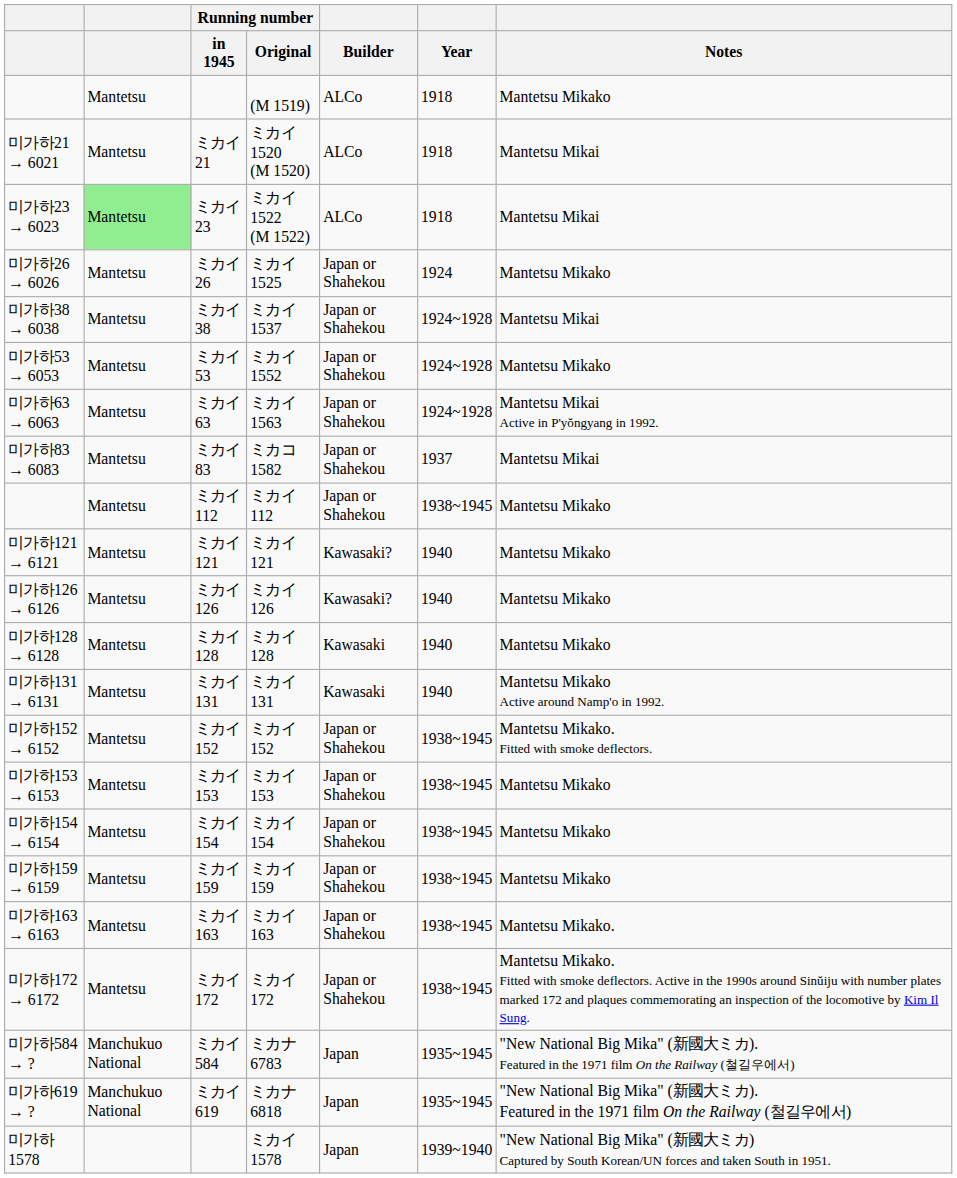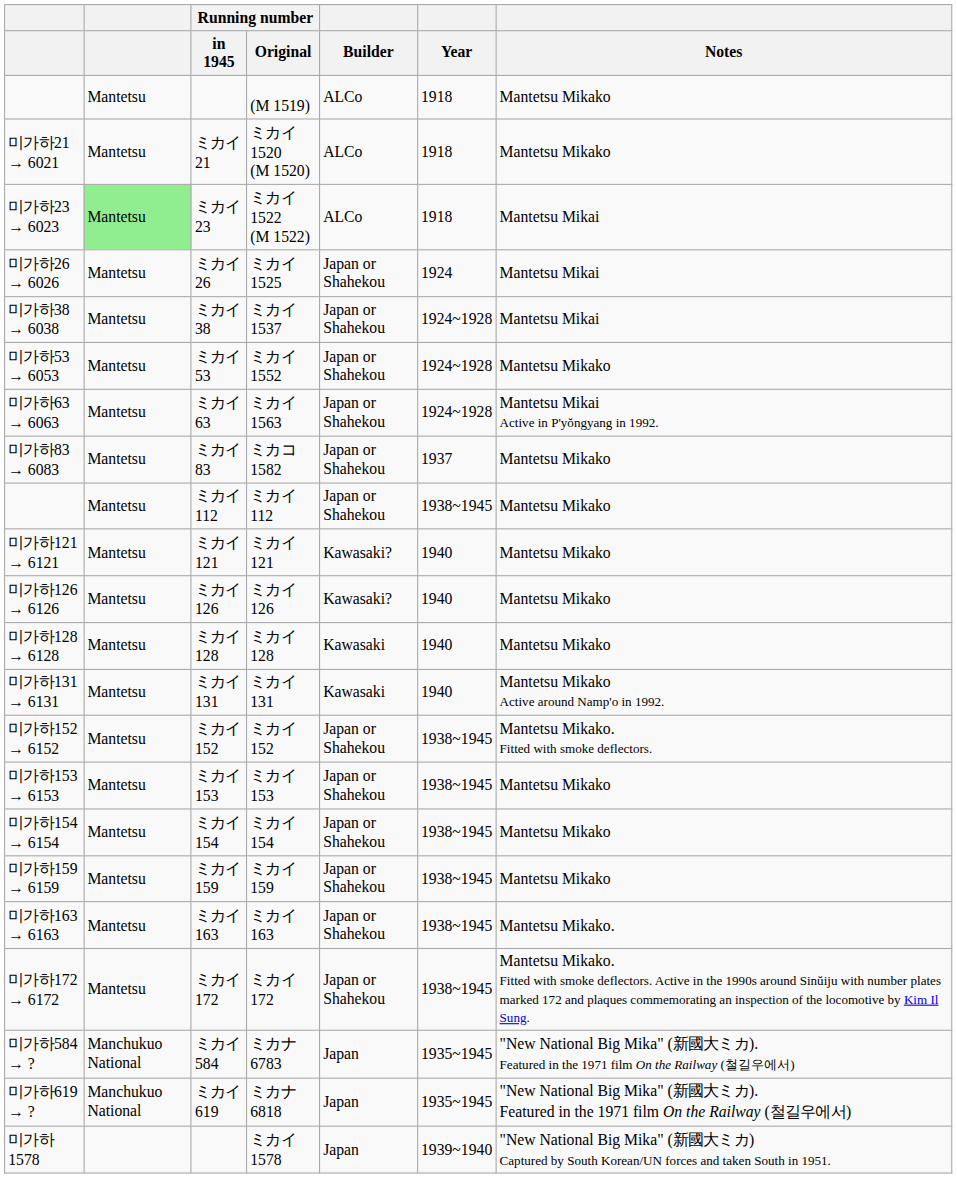ミカイ1520 (M 1520) | Notes: Mantetsu Mikai -> Mantetsu Mikako
ミカイ1525 | Notes: Mantetsu Mikako -> Mantetsu Mikai
ミカコ1582 | Notes: Mantetsu Mikai -> Mantetsu Mikako
